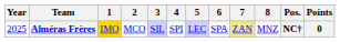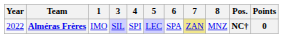- column: 2 | MCO
Alméras Frères | Year: 2025 -> 2022
Alméras Frères | 1: gold background -> no background
